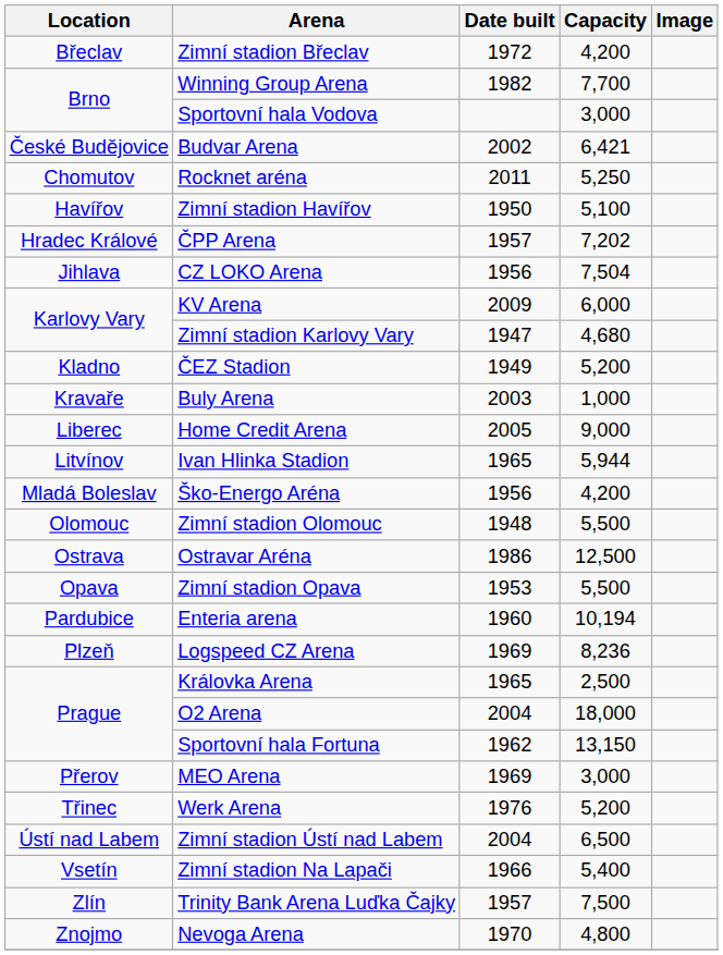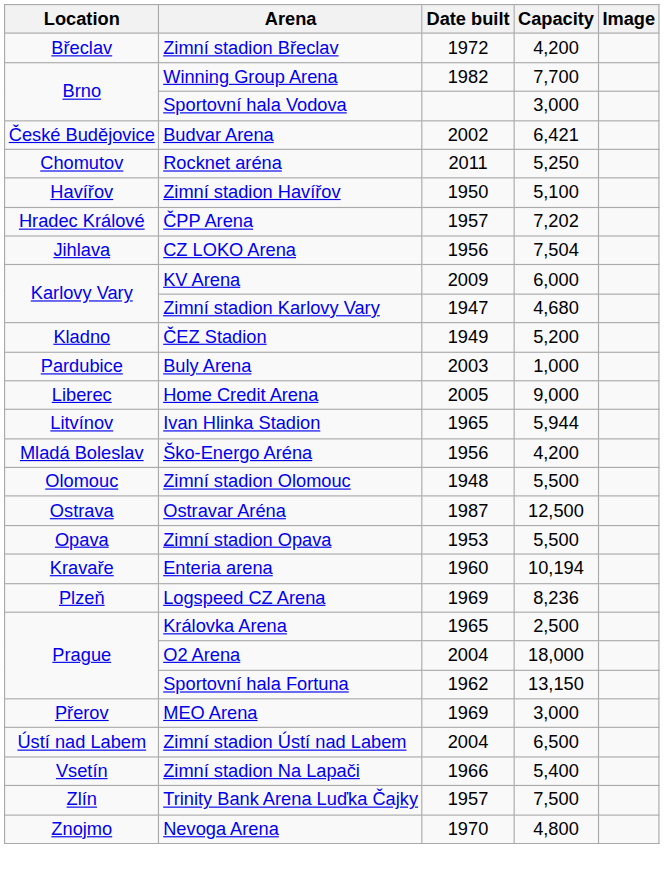Buly Arena | Location: Kravaře -> Pardubice
Ostravar Aréna | Date built: 1986 -> 1987
Enteria arena | Location: Pardubice -> Kravaře
- row: Třinec | Werk Arena | 1976 | 5,200
